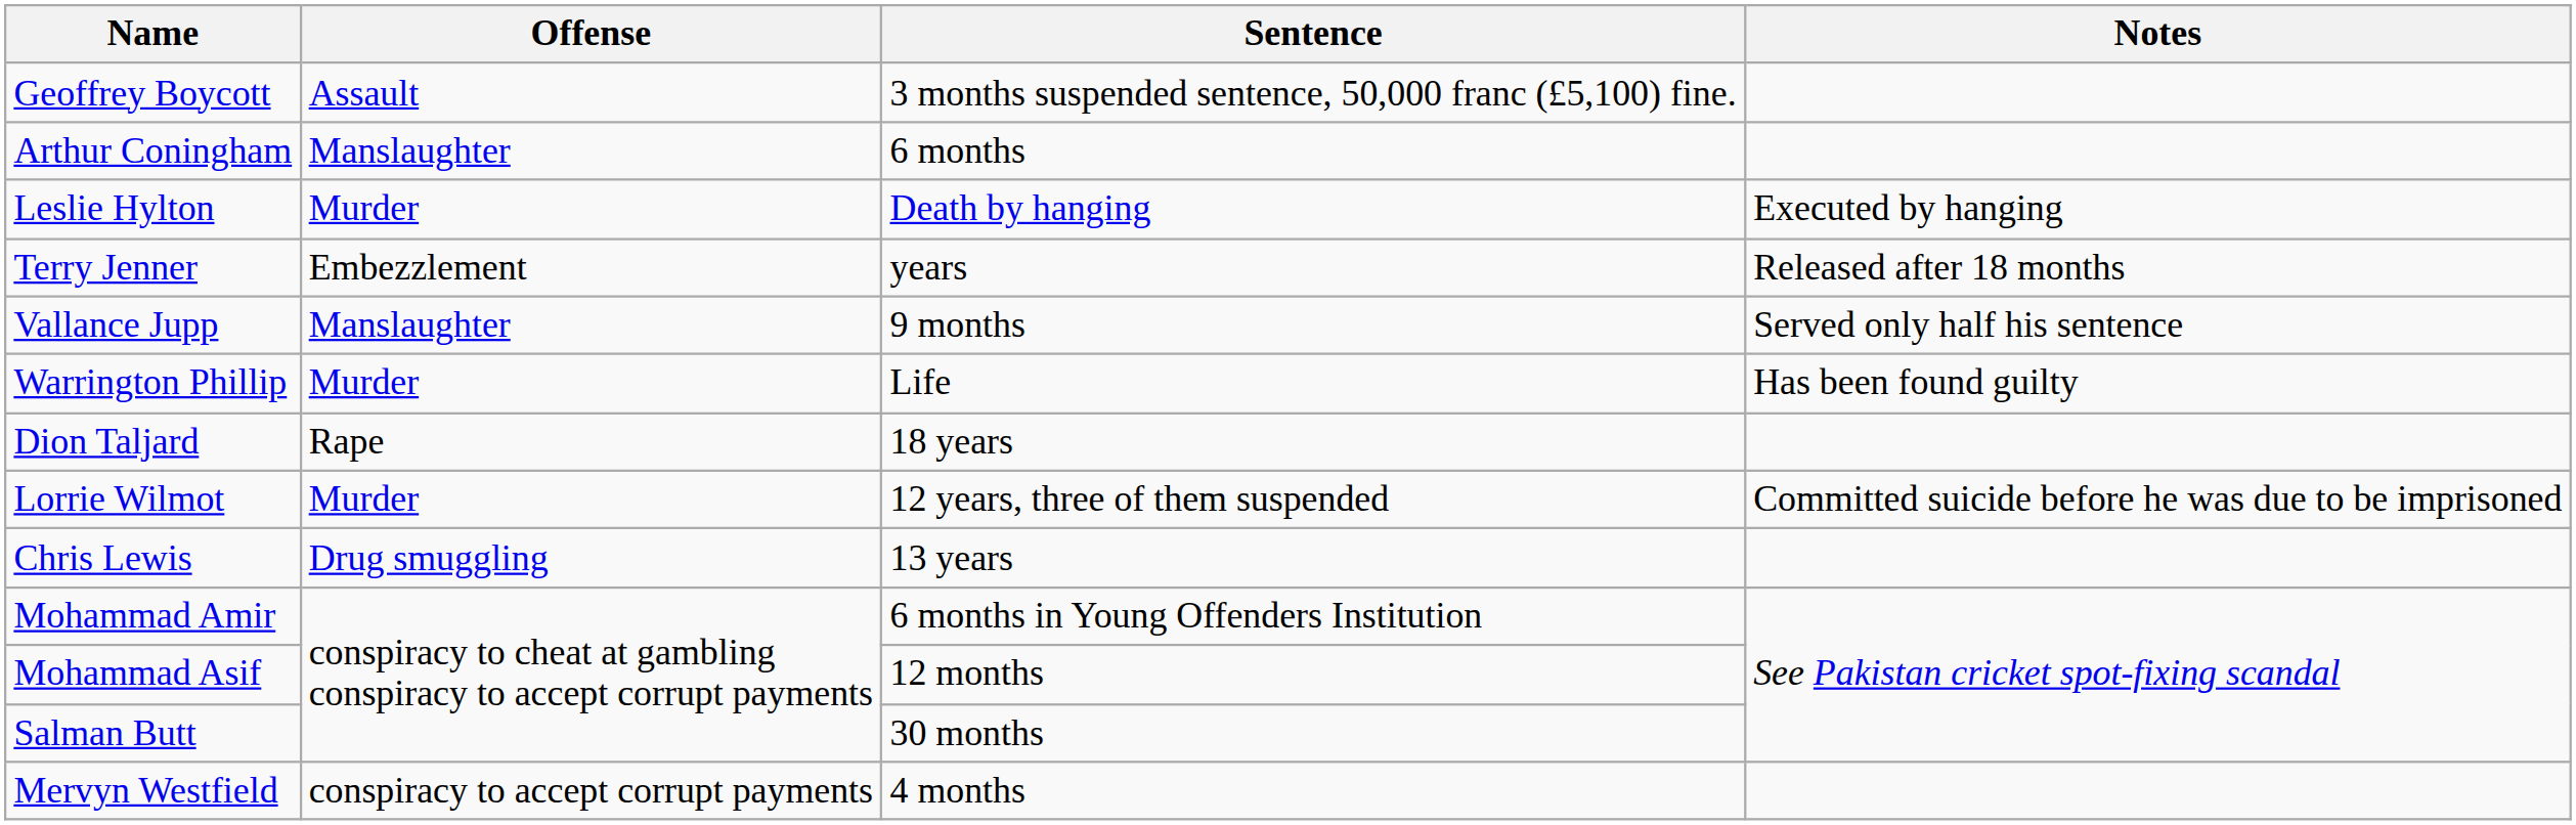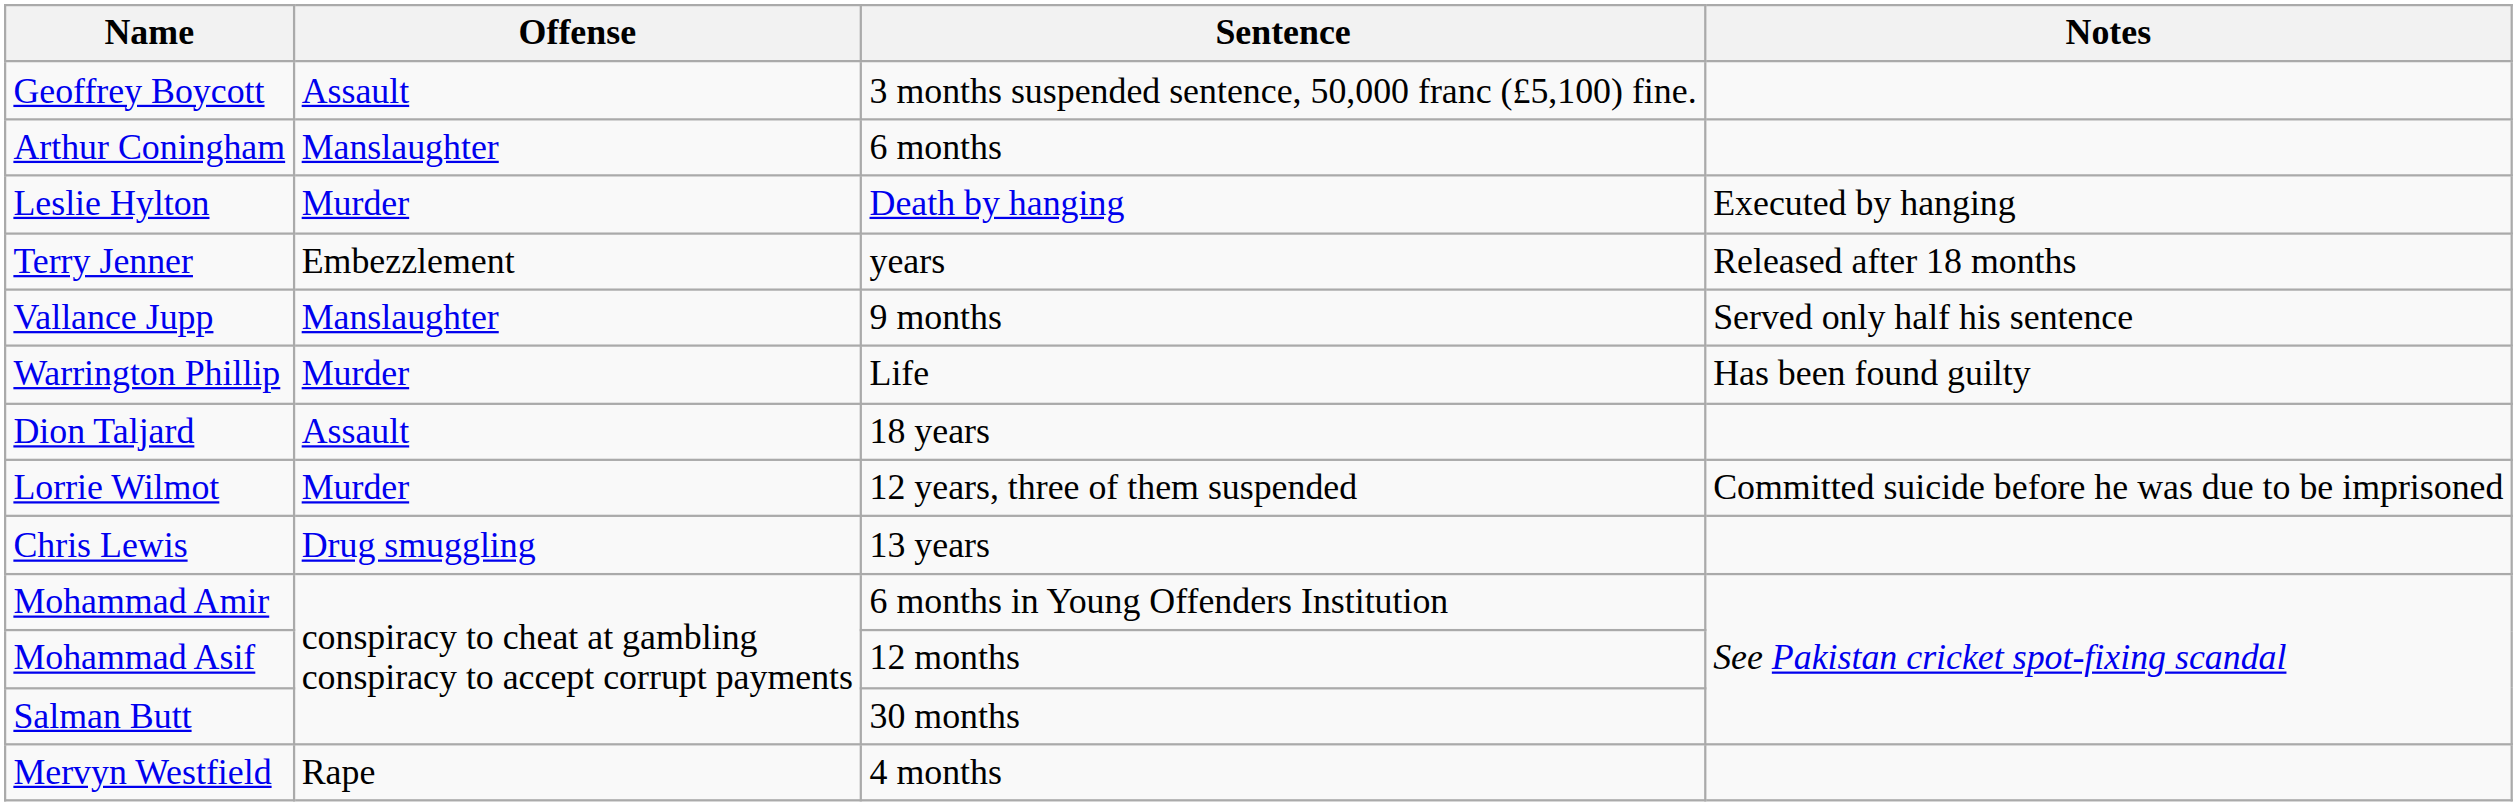Dion Taljard | Offense: Rape -> Assault
Mervyn Westfield | Offense: conspiracy to accept corrupt payments -> Rape
